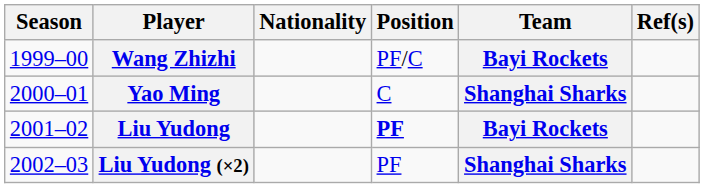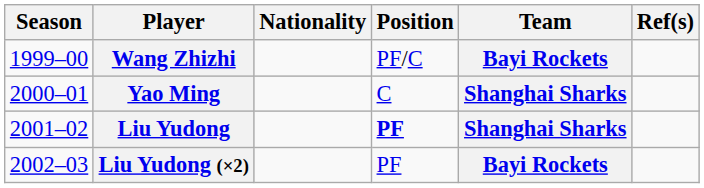Liu Yudong | Team: Bayi Rockets -> Shanghai Sharks
Liu Yudong (×2) | Team: Shanghai Sharks -> Bayi Rockets
